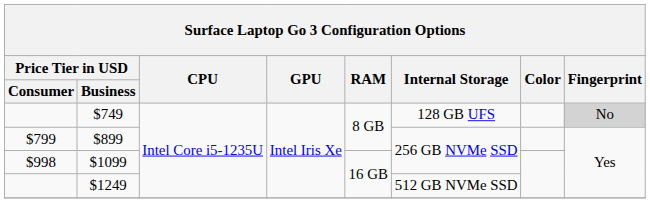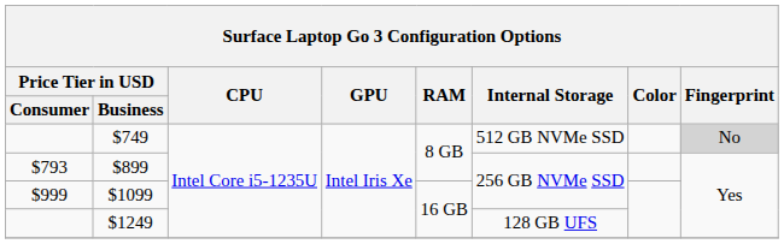$749 | Internal Storage: 128 GB UFS -> 512 GB NVMe SSD
$899 | Price Tier in USD / Consumer: $799 -> $793
$1099 | Price Tier in USD / Consumer: $998 -> $999
$1249 | Internal Storage: 512 GB NVMe SSD -> 128 GB UFS
